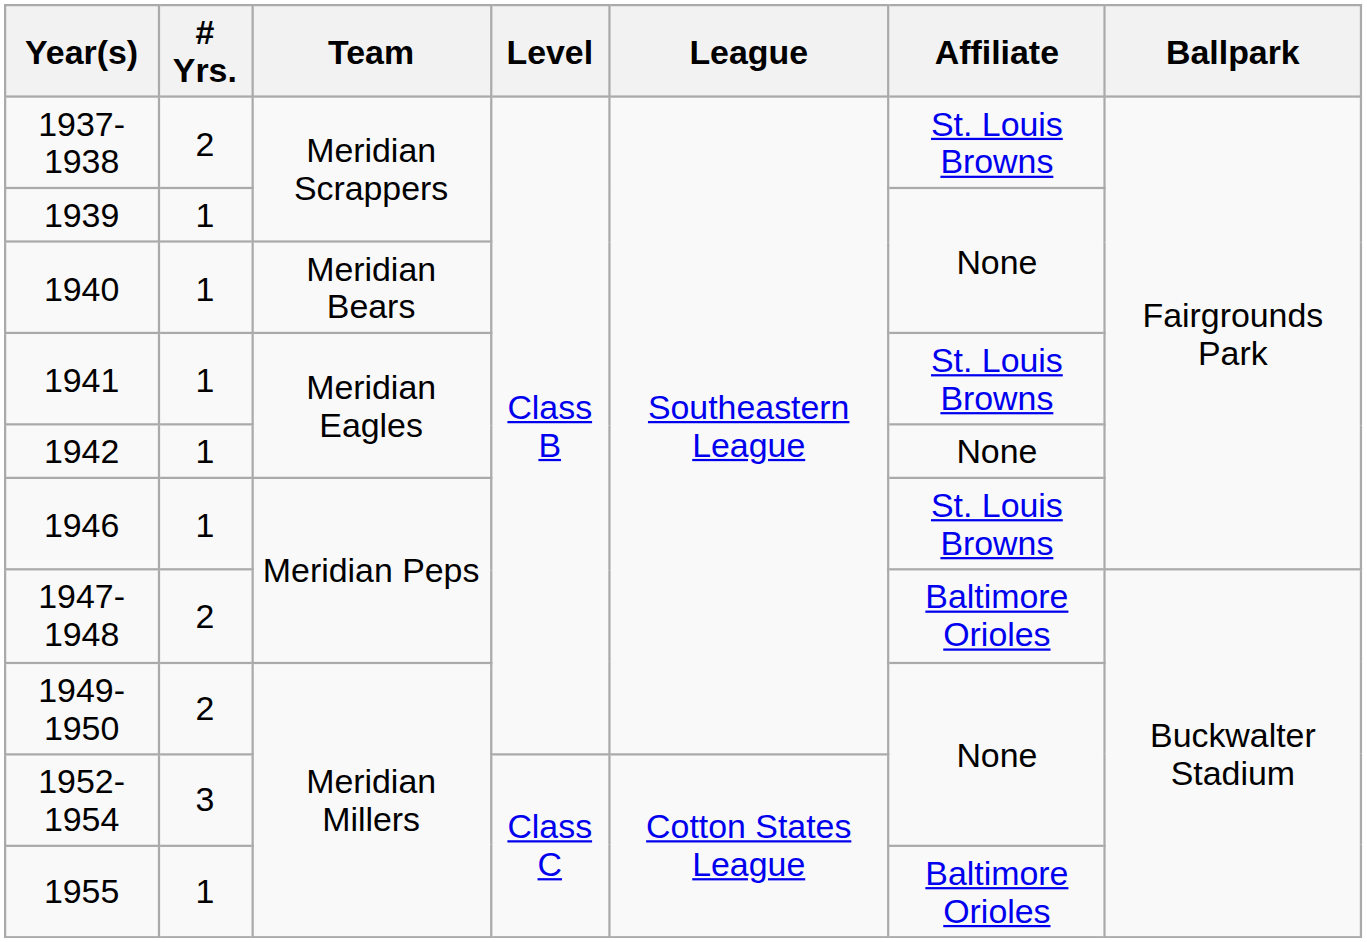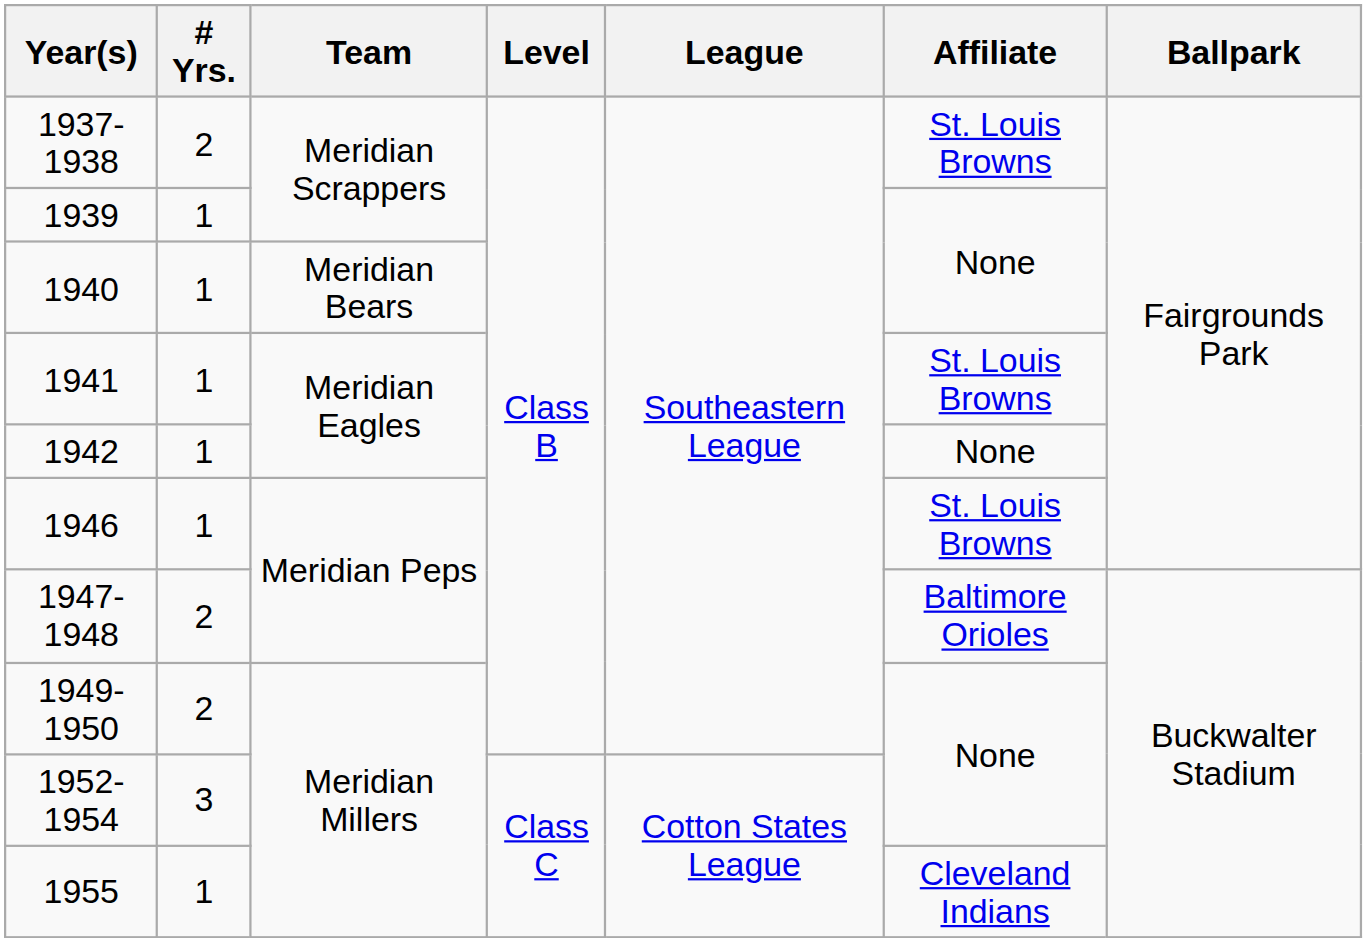1955 | Affiliate: Baltimore Orioles -> Cleveland Indians
